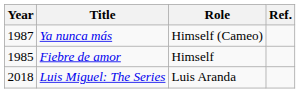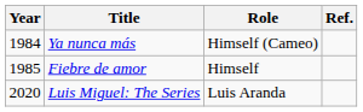Ya nunca más | Year: 1987 -> 1984
Luis Miguel: The Series | Year: 2018 -> 2020
